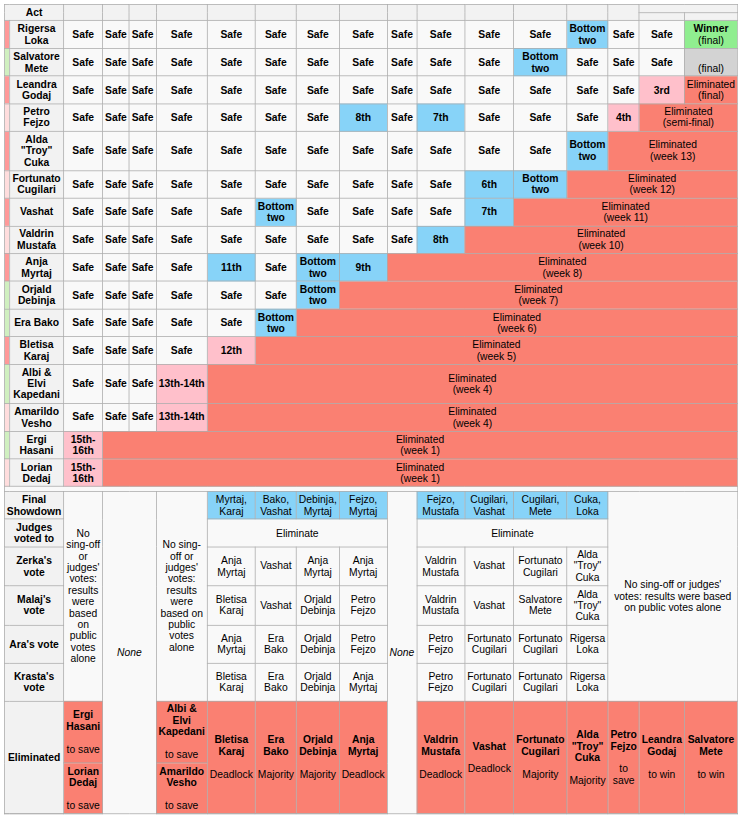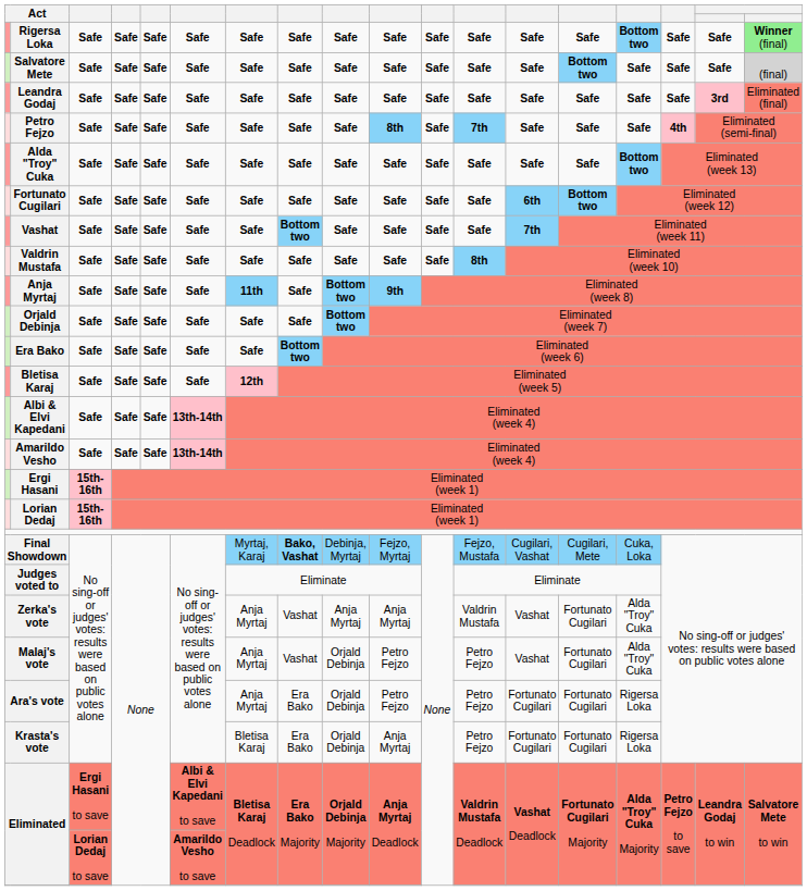Final Showdown | column 8: normal -> bold
Malaj's vote | column 7: Bletisa Karaj -> Anja Myrtaj
Malaj's vote | column 12: Valdrin Mustafa -> Petro Fejzo
Malaj's vote | column 14: Salvatore Mete -> Fortunato Cugilari
